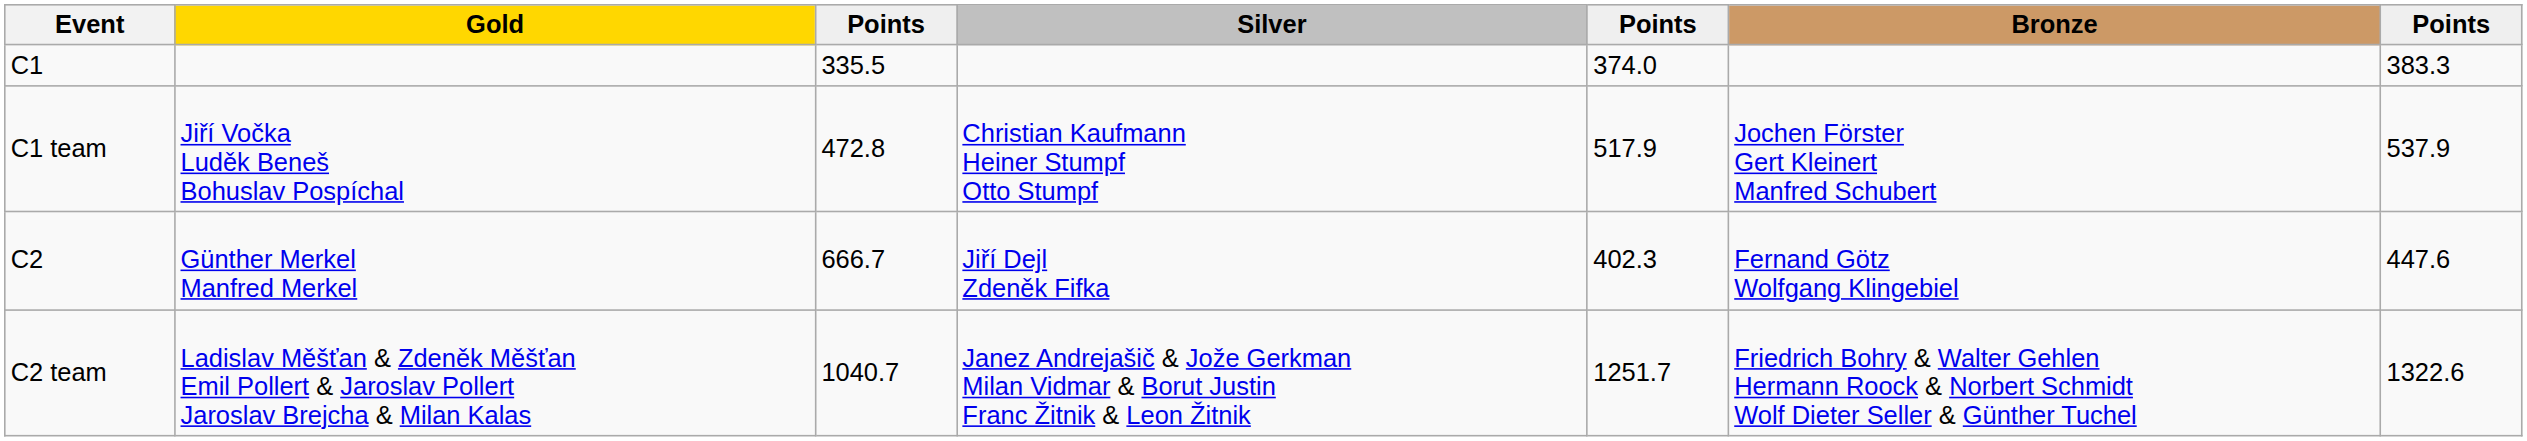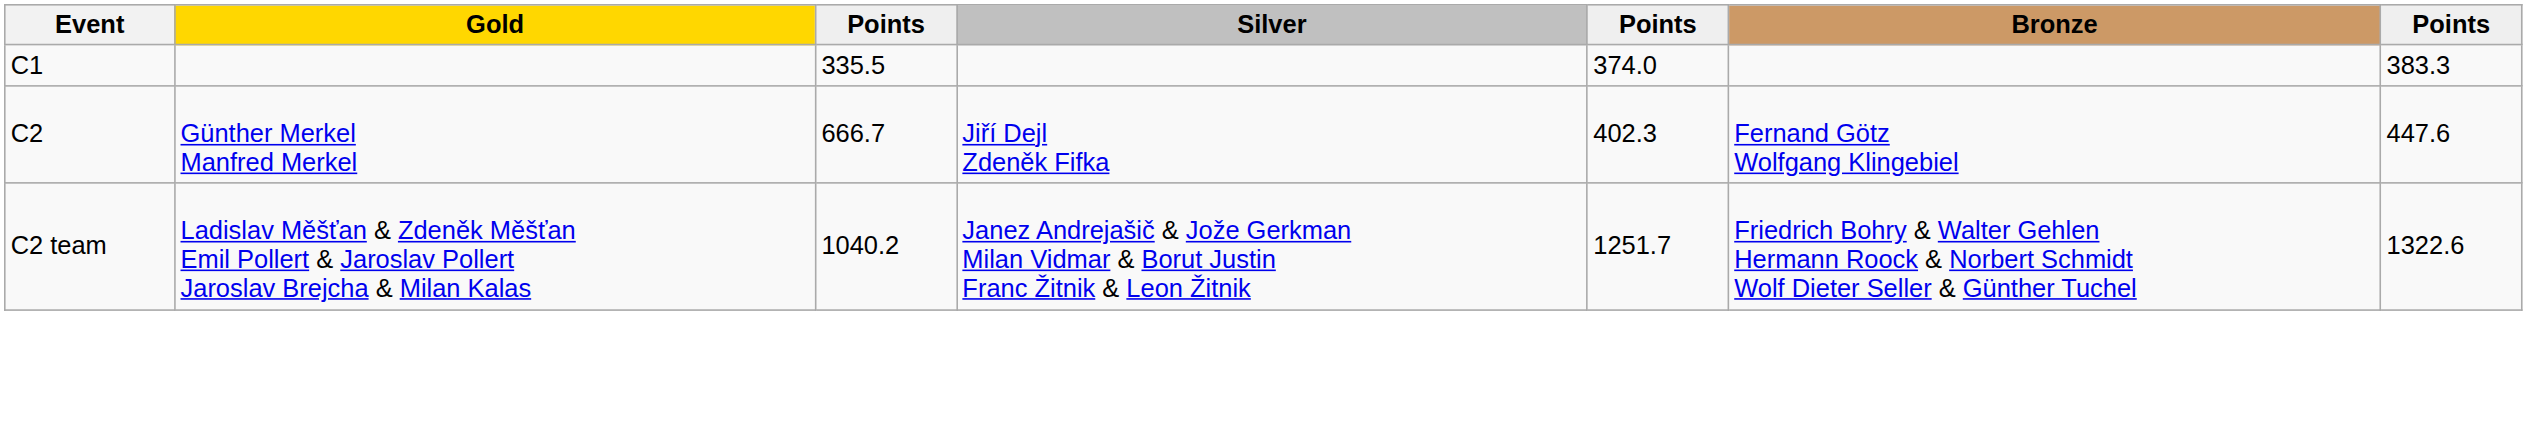- row: C1 team | Jiří Vočka Luděk Beneš Bohuslav Pospíchal | 472.8 | Christian Kaufmann Heiner Stumpf Otto Stumpf | 517.9 | Jochen Förster Gert Kleinert Manfred Schubert | 537.9
C2 team | column 3: 1040.7 -> 1040.2
